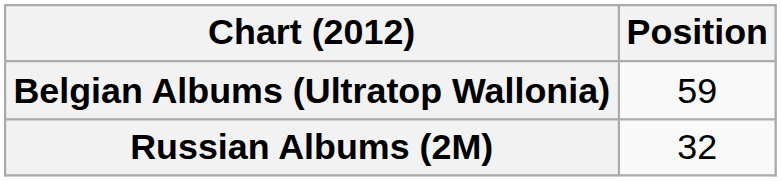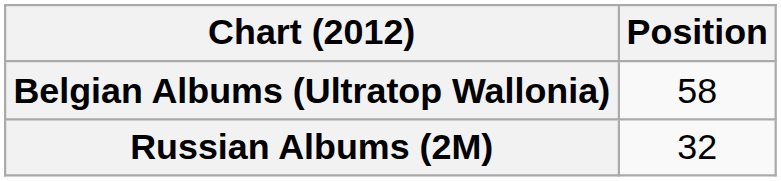Belgian Albums (Ultratop Wallonia) | Position: 59 -> 58
